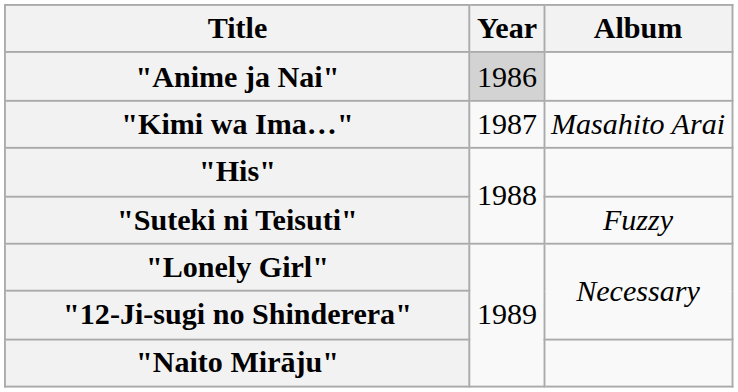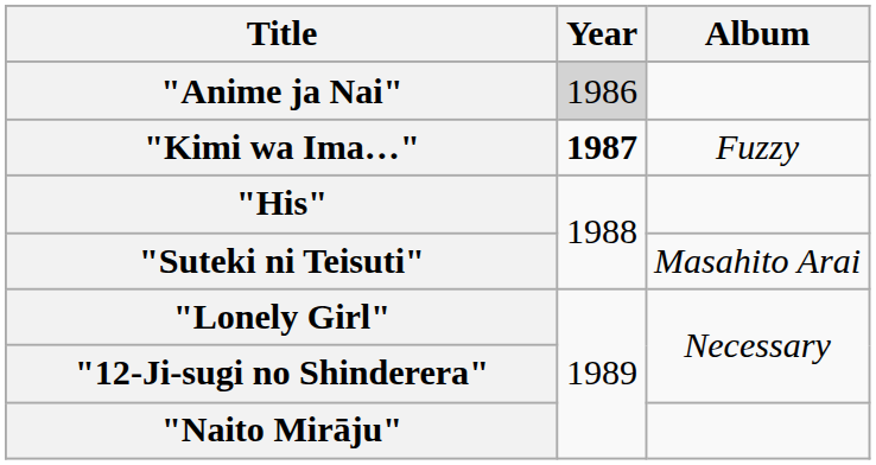"Kimi wa Ima…" | Year: normal -> bold
"Kimi wa Ima…" | Album: Masahito Arai -> Fuzzy
"Suteki ni Teisuti" | Album: Fuzzy -> Masahito Arai
